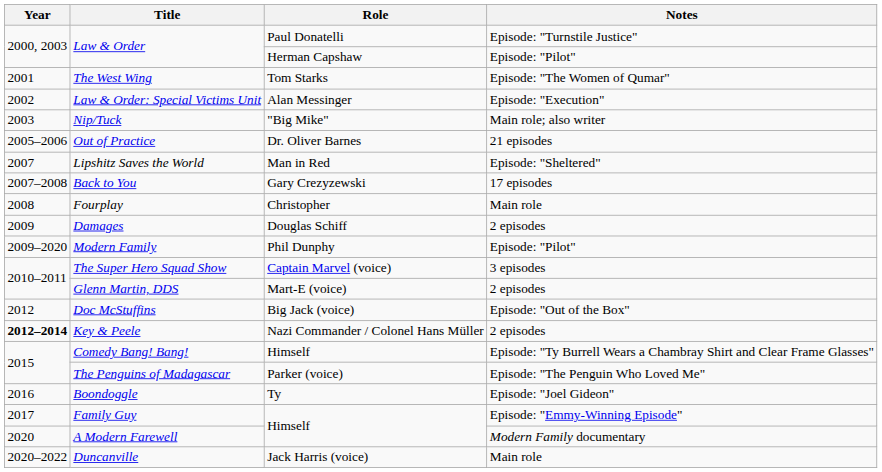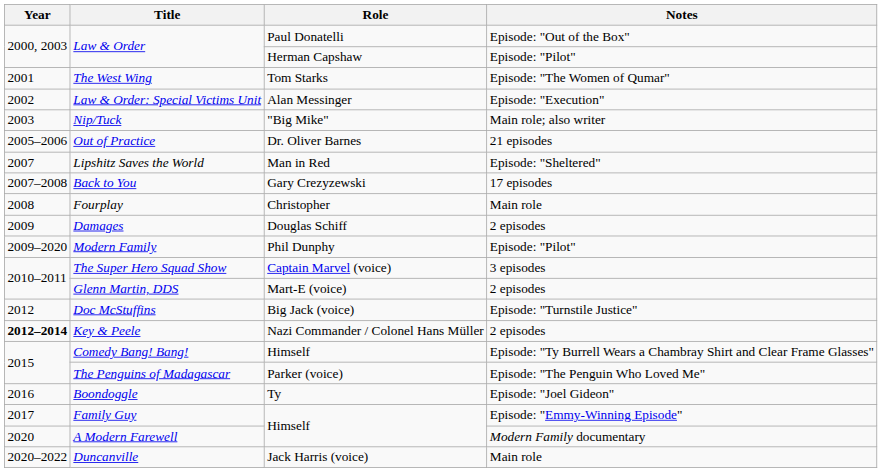Law & Order / Paul Donatelli | Notes: Episode: "Turnstile Justice" -> Episode: "Out of the Box"
Doc McStuffins | Notes: Episode: "Out of the Box" -> Episode: "Turnstile Justice"
